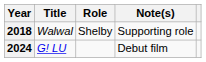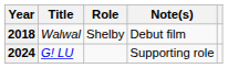2018 | Note(s): Supporting role -> Debut film
2024 | Note(s): Debut film -> Supporting role
